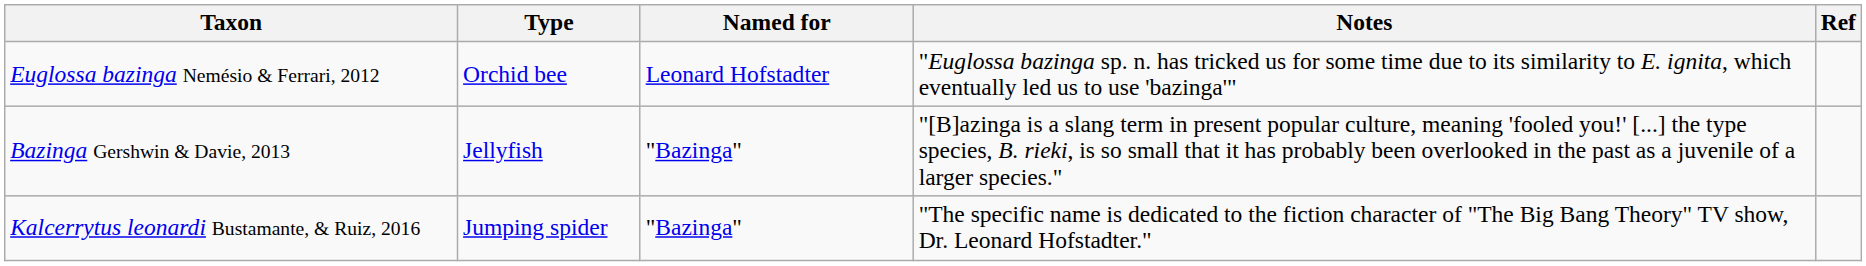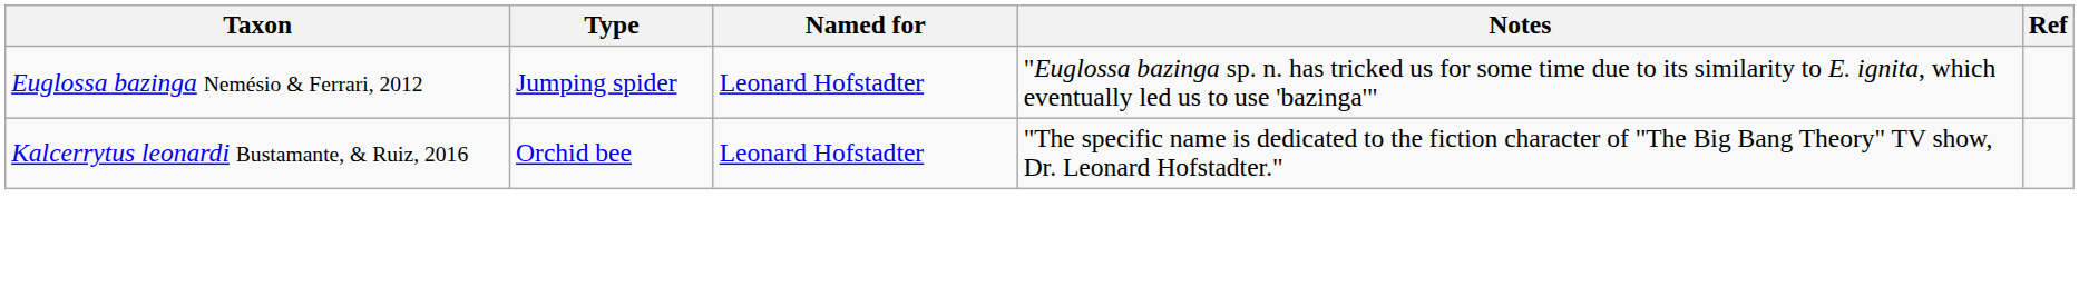Euglossa bazinga Nemésio & Ferrari, 2012 | Type: Orchid bee -> Jumping spider
- row: Bazinga Gershwin & Davie, 2013 | Jellyfish | "Bazinga" | "[B]azinga is a slang term in present popular culture, meaning 'fooled you!' [...] the type species, B. rieki, is so small that it has probably been overlooked in the past as a juvenile of a larger species."
Kalcerrytus leonardi Bustamante, & Ruiz, 2016 | Type: Jumping spider -> Orchid bee
Kalcerrytus leonardi Bustamante, & Ruiz, 2016 | Named for: "Bazinga" -> Leonard Hofstadter
